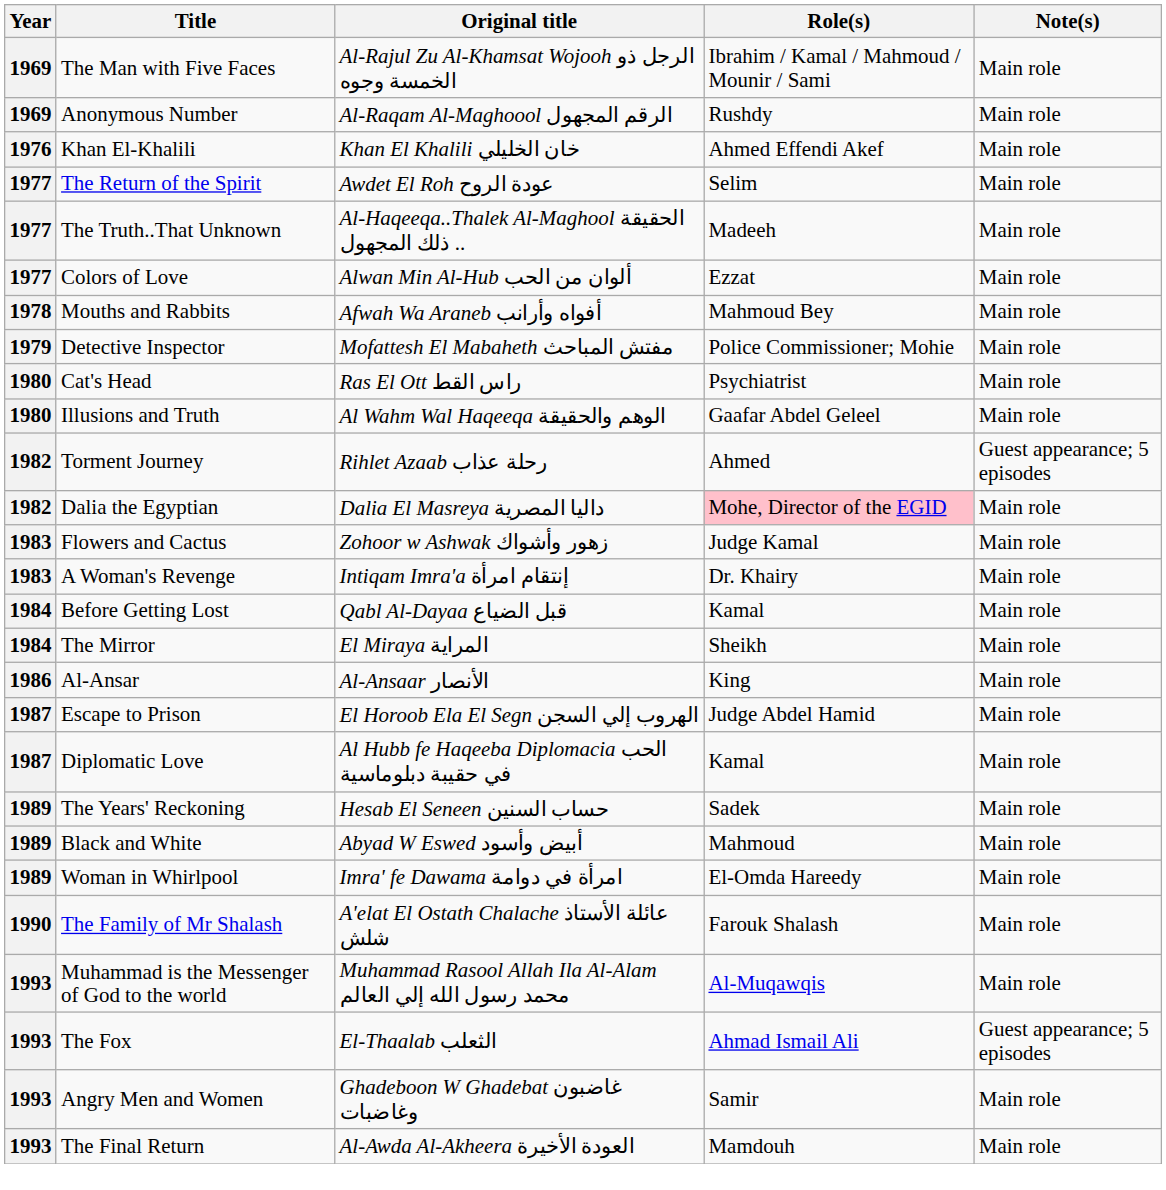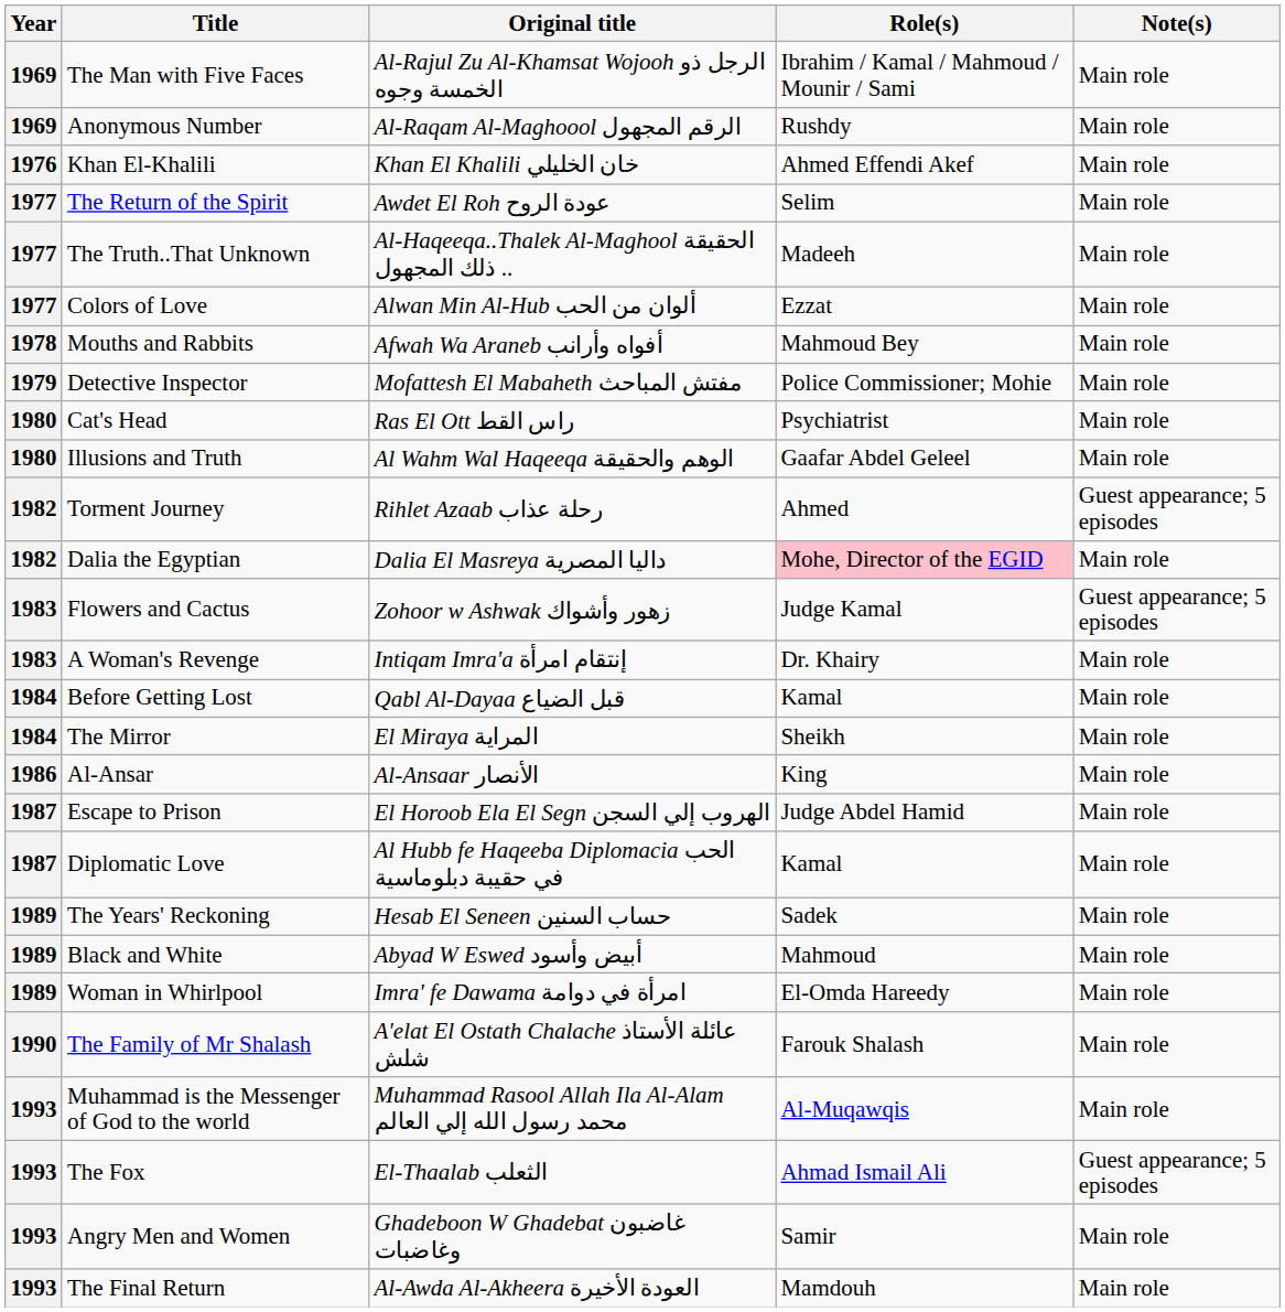Flowers and Cactus | Note(s): Main role -> Guest appearance; 5 episodes
